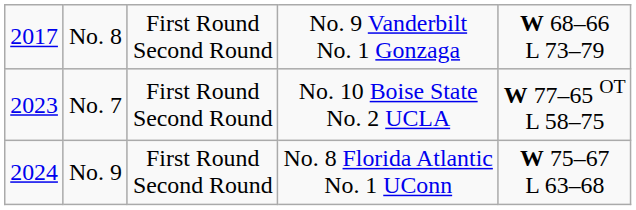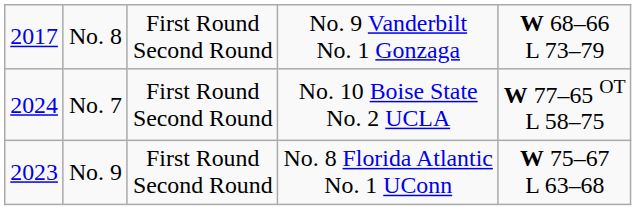No. 7 | column 1: 2023 -> 2024
No. 9 | column 1: 2024 -> 2023
